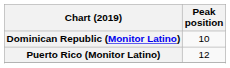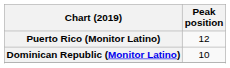rows swapped: Dominican Republic (Monitor Latino) <-> Puerto Rico (Monitor Latino)
